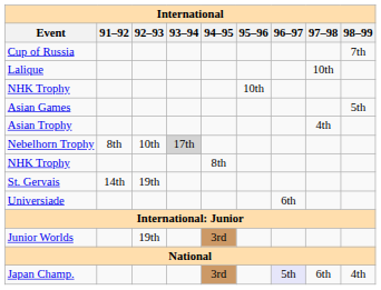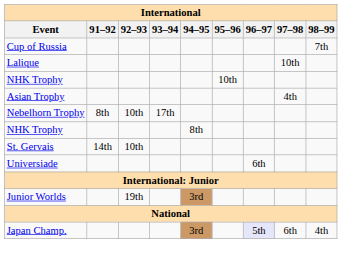- row: Asian Games | 5th
Nebelhorn Trophy | 93–94: lightgrey background -> no background
St. Gervais | 92–93: 19th -> 10th
